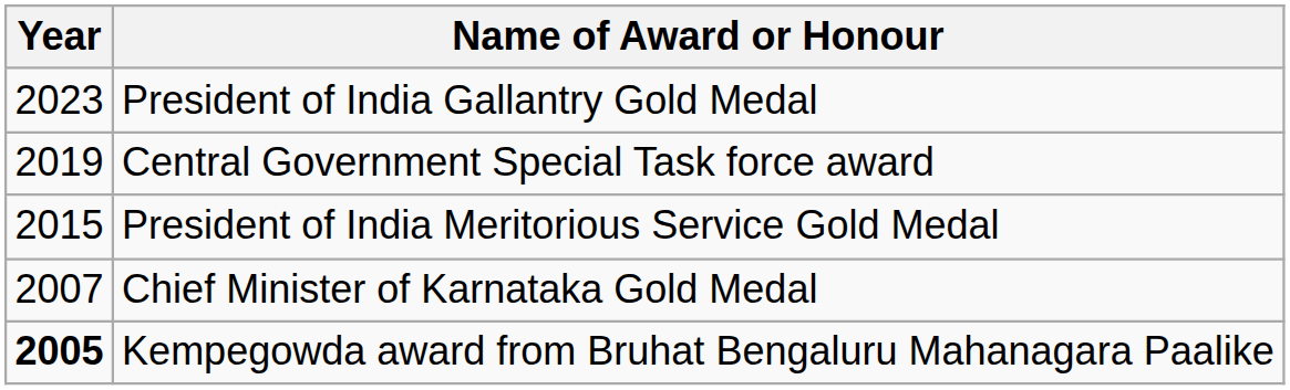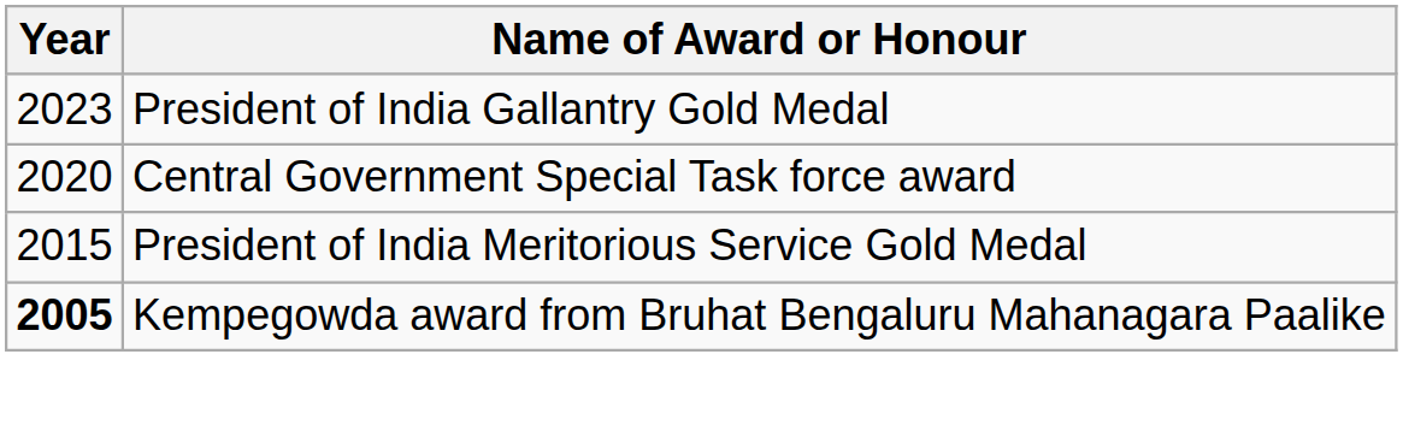Central Government Special Task force award | Year: 2019 -> 2020
- row: 2007 | Chief Minister of Karnataka Gold Medal
